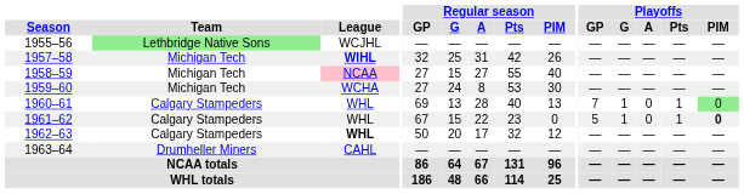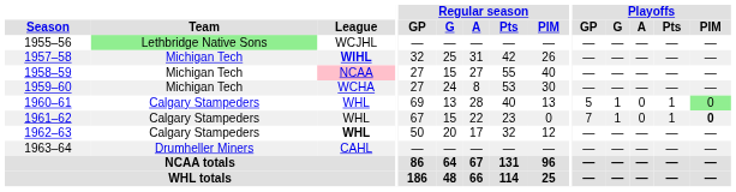1960–61 | Playoffs / GP: 7 -> 5
1961–62 | Playoffs / GP: 5 -> 7
